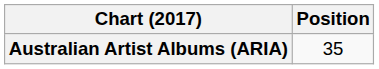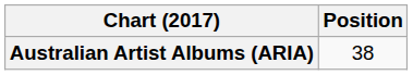Australian Artist Albums (ARIA) | Position: 35 -> 38
